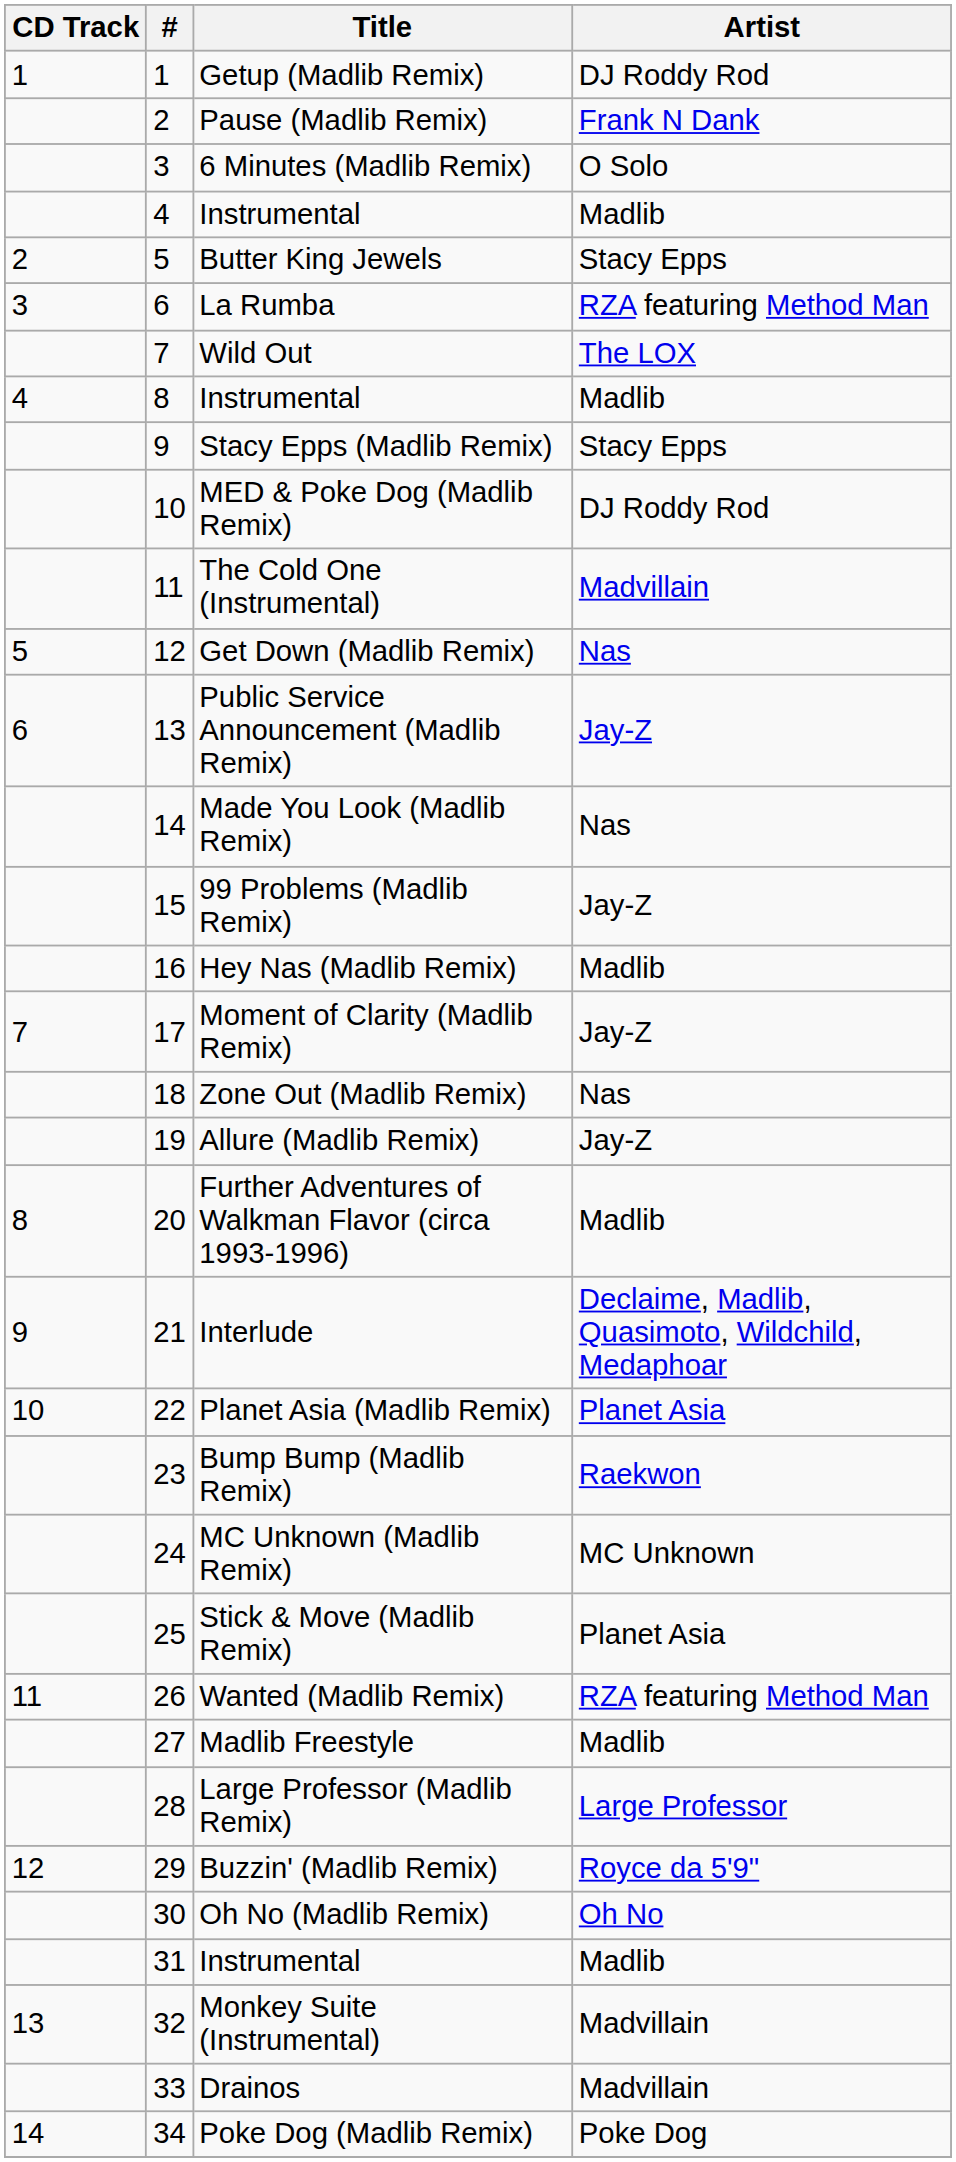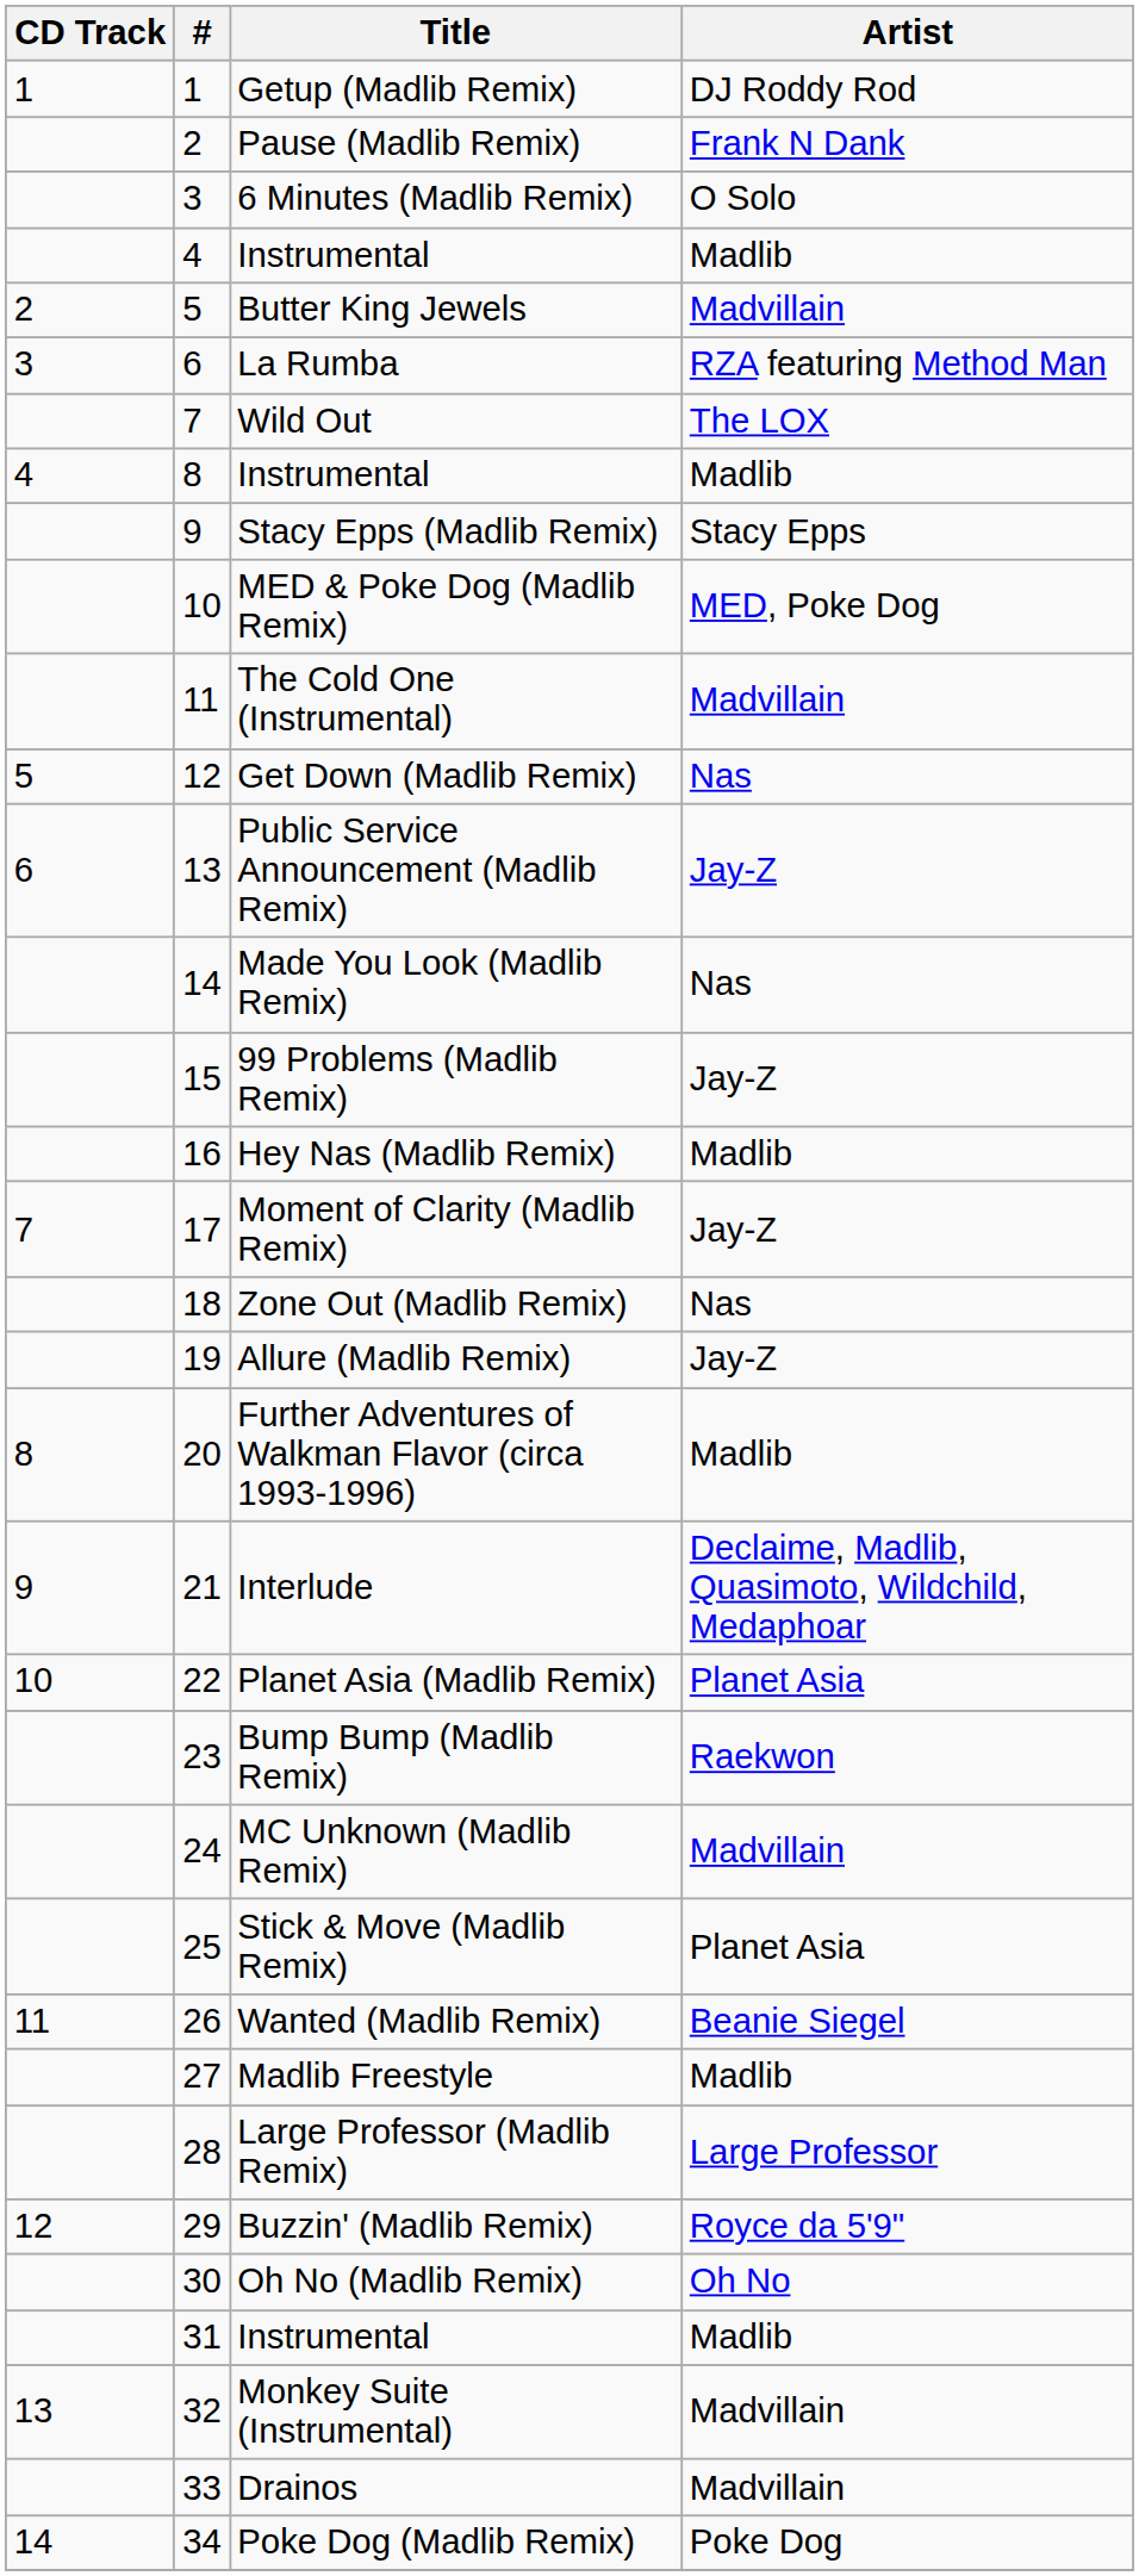Butter King Jewels | Artist: Stacy Epps -> Madvillain
MED & Poke Dog (Madlib Remix) | Artist: DJ Roddy Rod -> MED, Poke Dog
MC Unknown (Madlib Remix) | Artist: MC Unknown -> Madvillain
Wanted (Madlib Remix) | Artist: RZA featuring Method Man -> Beanie Siegel
